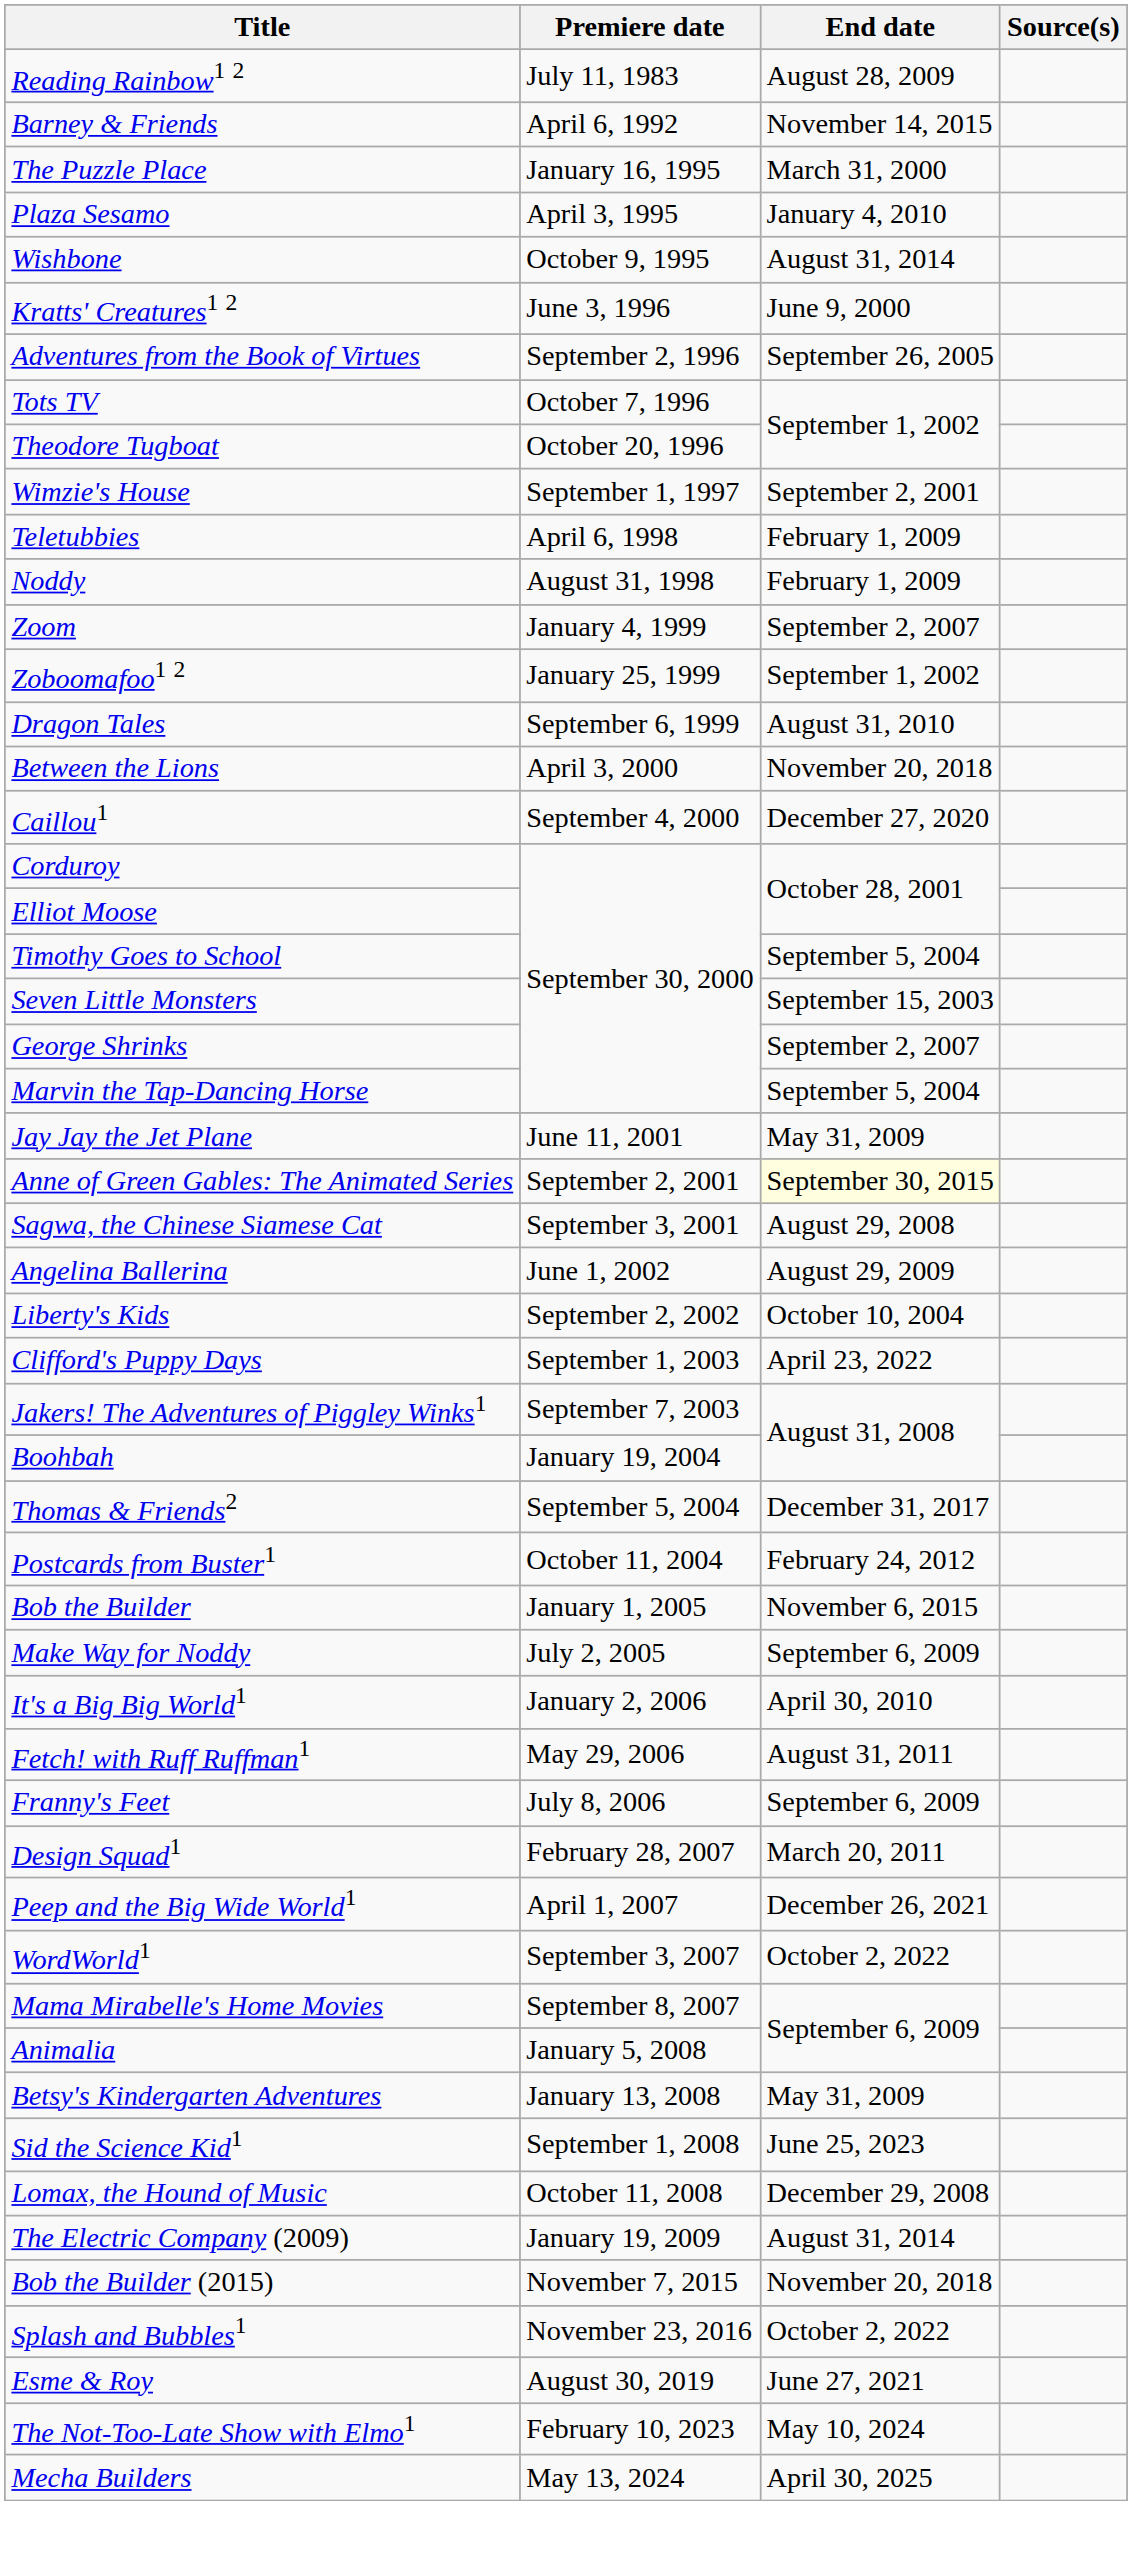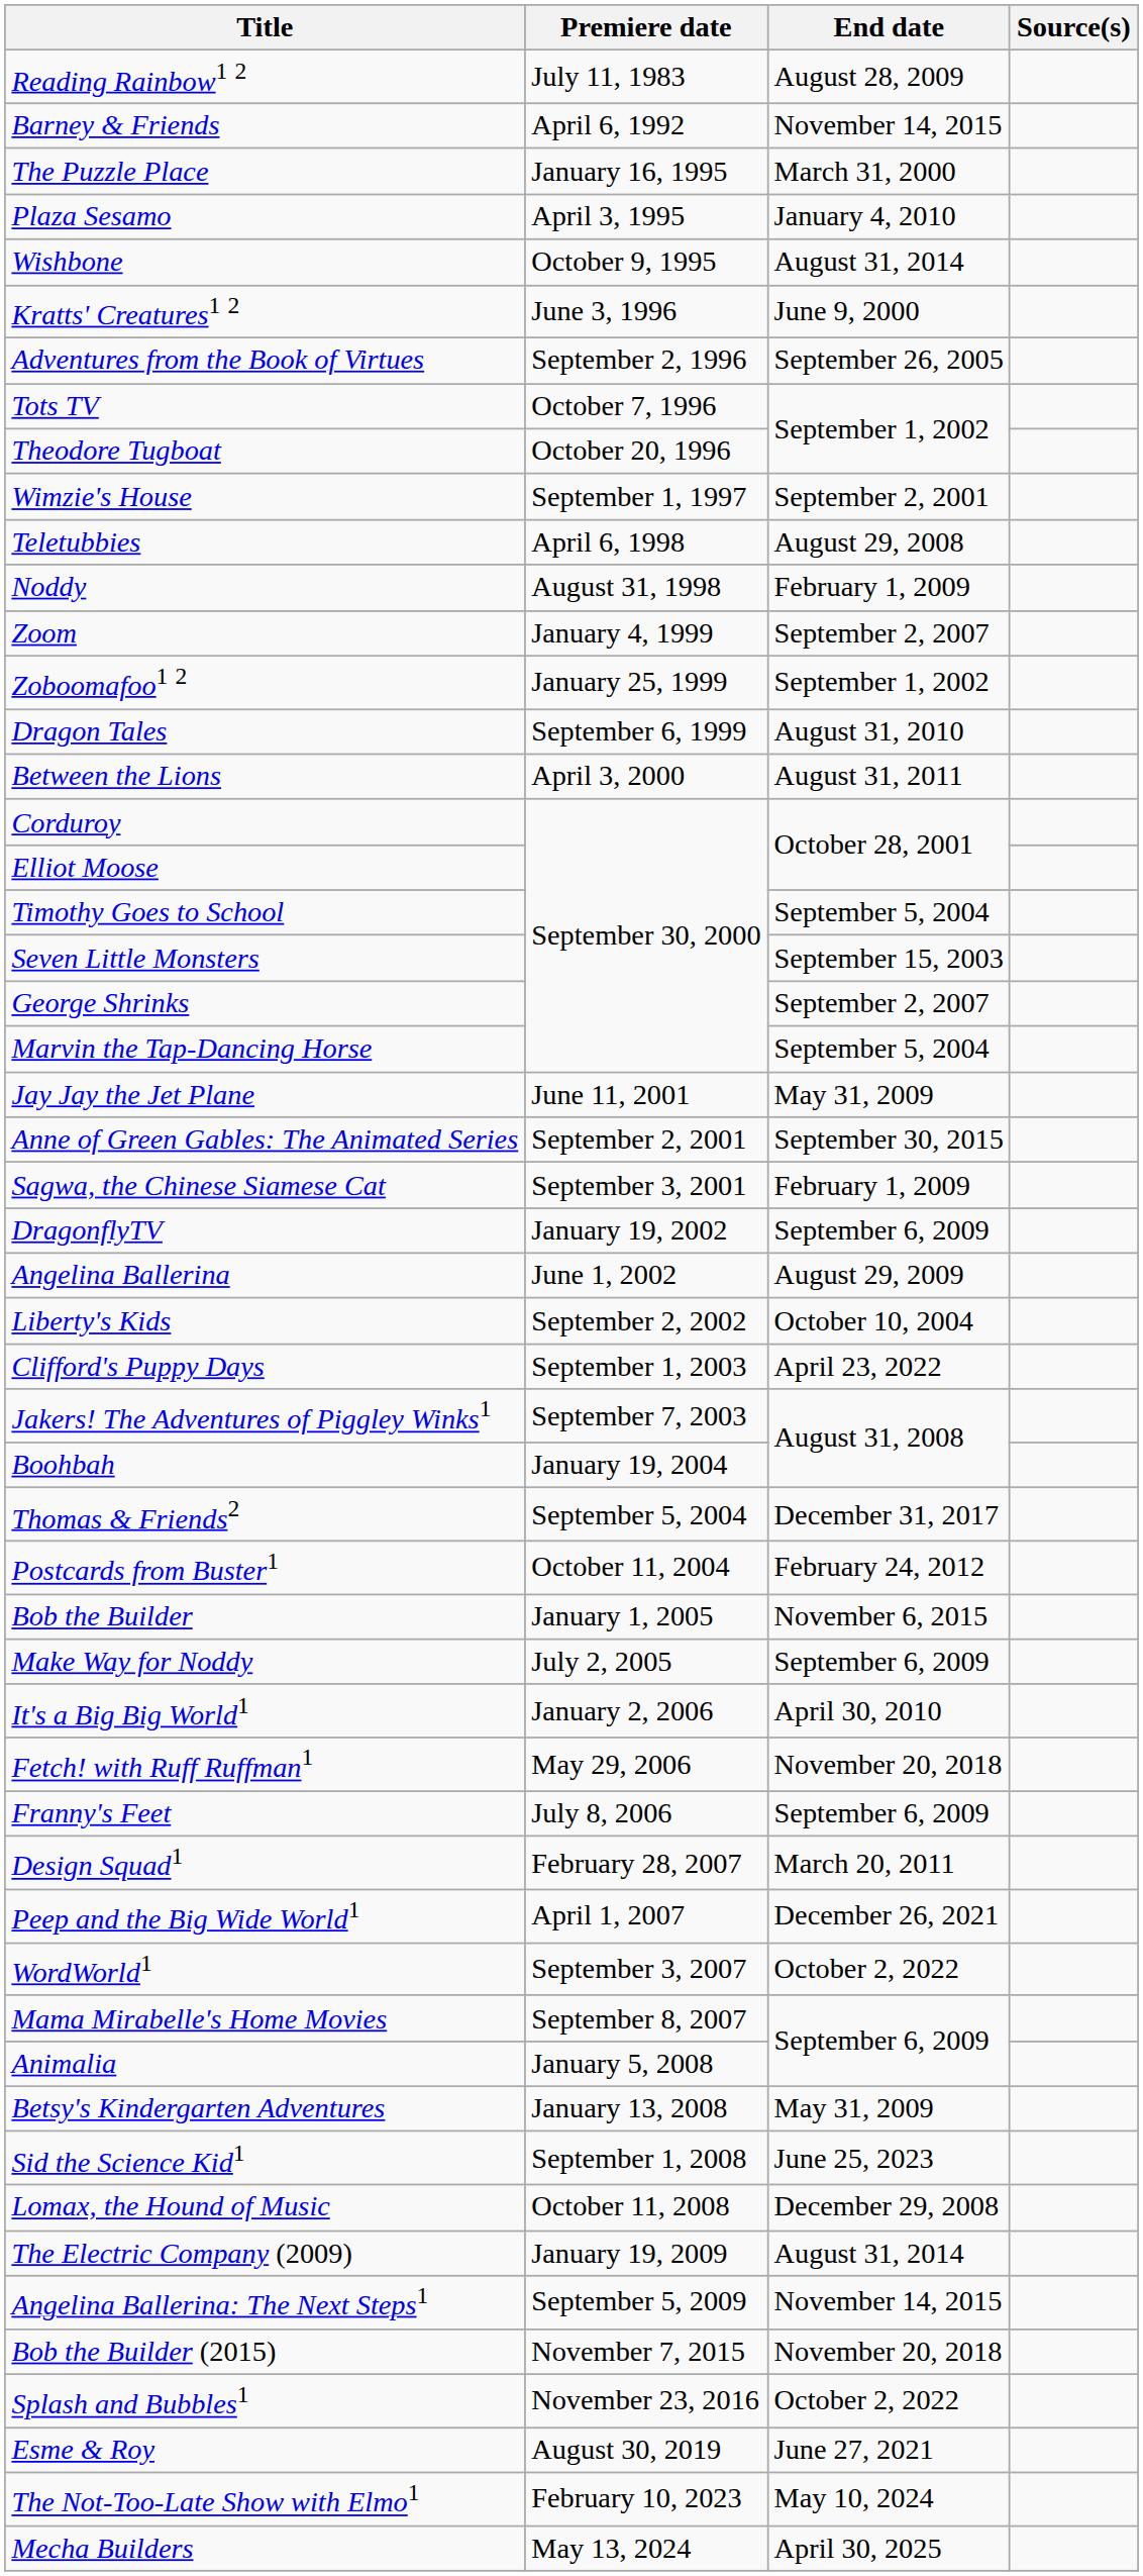Teletubbies | End date: February 1, 2009 -> August 29, 2008
Between the Lions | End date: November 20, 2018 -> August 31, 2011
- row: Caillou1 | September 4, 2000 | December 27, 2020
Anne of Green Gables: The Animated Series | End date: lightyellow background -> no background
Sagwa, the Chinese Siamese Cat | End date: August 29, 2008 -> February 1, 2009
+ row: DragonflyTV | January 19, 2002 | September 6, 2009
Fetch! with Ruff Ruffman1 | End date: August 31, 2011 -> November 20, 2018
+ row: Angelina Ballerina: The Next Steps1 | September 5, 2009 | November 14, 2015
